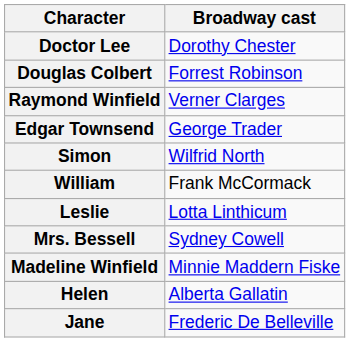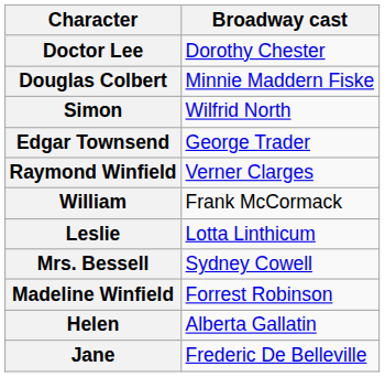Douglas Colbert | Broadway cast: Forrest Robinson -> Minnie Maddern Fiske
rows swapped: Raymond Winfield <-> Simon
Madeline Winfield | Broadway cast: Minnie Maddern Fiske -> Forrest Robinson
